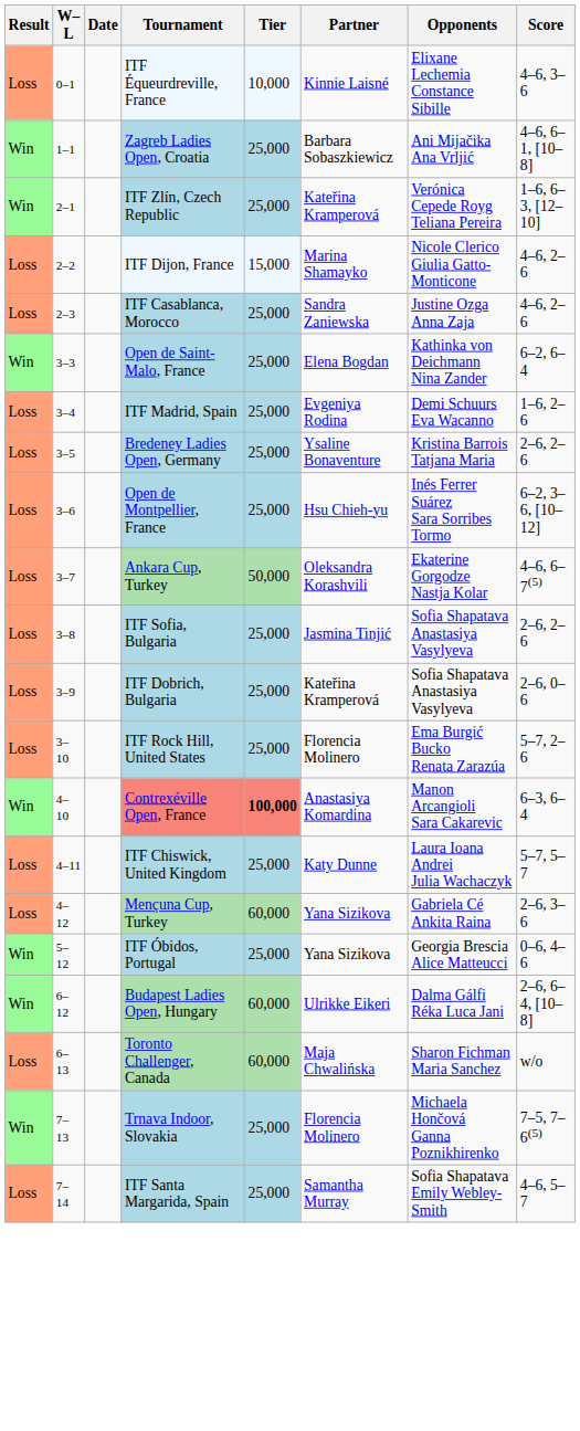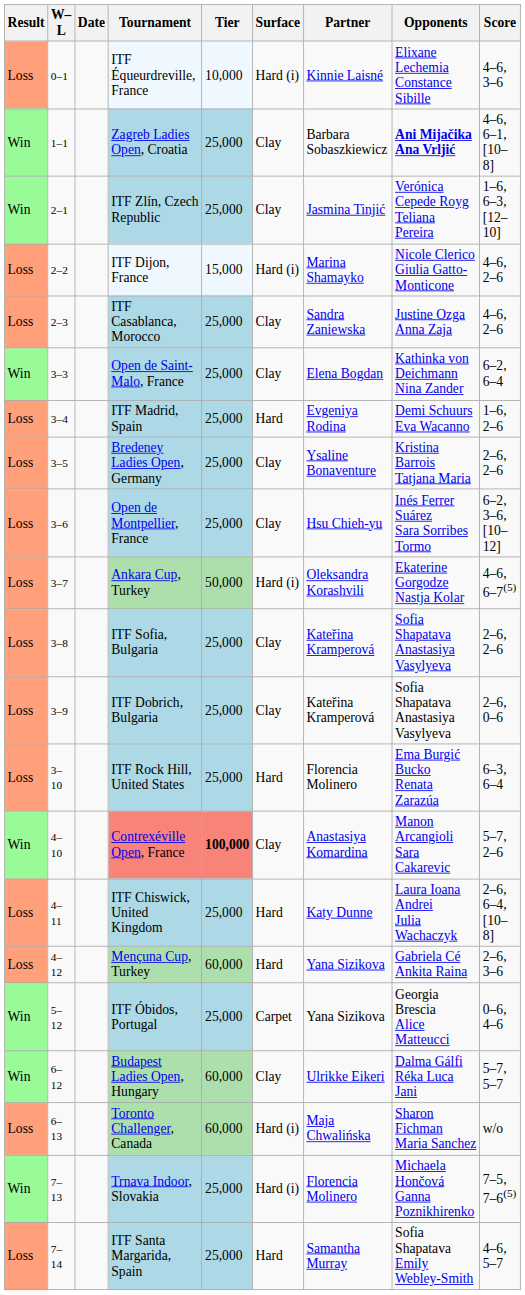+ column: Surface | Hard (i) | Clay | Clay | Hard (i) | Clay | Clay | Hard | Clay | Clay | Hard (i) | Clay | Clay | Hard | Clay | Hard | Hard | Carpet | Clay | Hard (i) | Hard (i) | Hard
Zagreb Ladies Open, Croatia | Opponents: normal -> bold
ITF Zlín, Czech Republic | Partner: Kateřina Kramperová -> Jasmina Tinjić
ITF Sofia, Bulgaria | Partner: Jasmina Tinjić -> Kateřina Kramperová
ITF Rock Hill, United States | Score: 5–7, 2–6 -> 6–3, 6–4
Contrexéville Open, France | Score: 6–3, 6–4 -> 5–7, 2–6
ITF Chiswick, United Kingdom | Score: 5–7, 5–7 -> 2–6, 6–4, [10–8]
Budapest Ladies Open, Hungary | Score: 2–6, 6–4, [10–8] -> 5–7, 5–7
